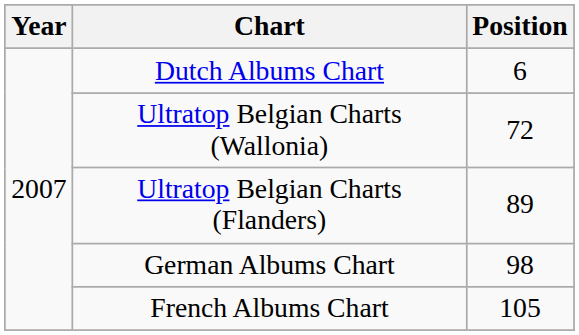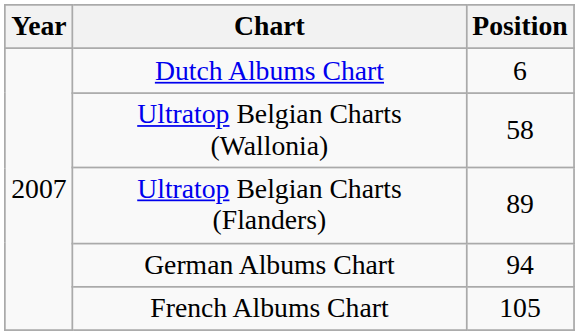Ultratop Belgian Charts (Wallonia) | Position: 72 -> 58
German Albums Chart | Position: 98 -> 94
